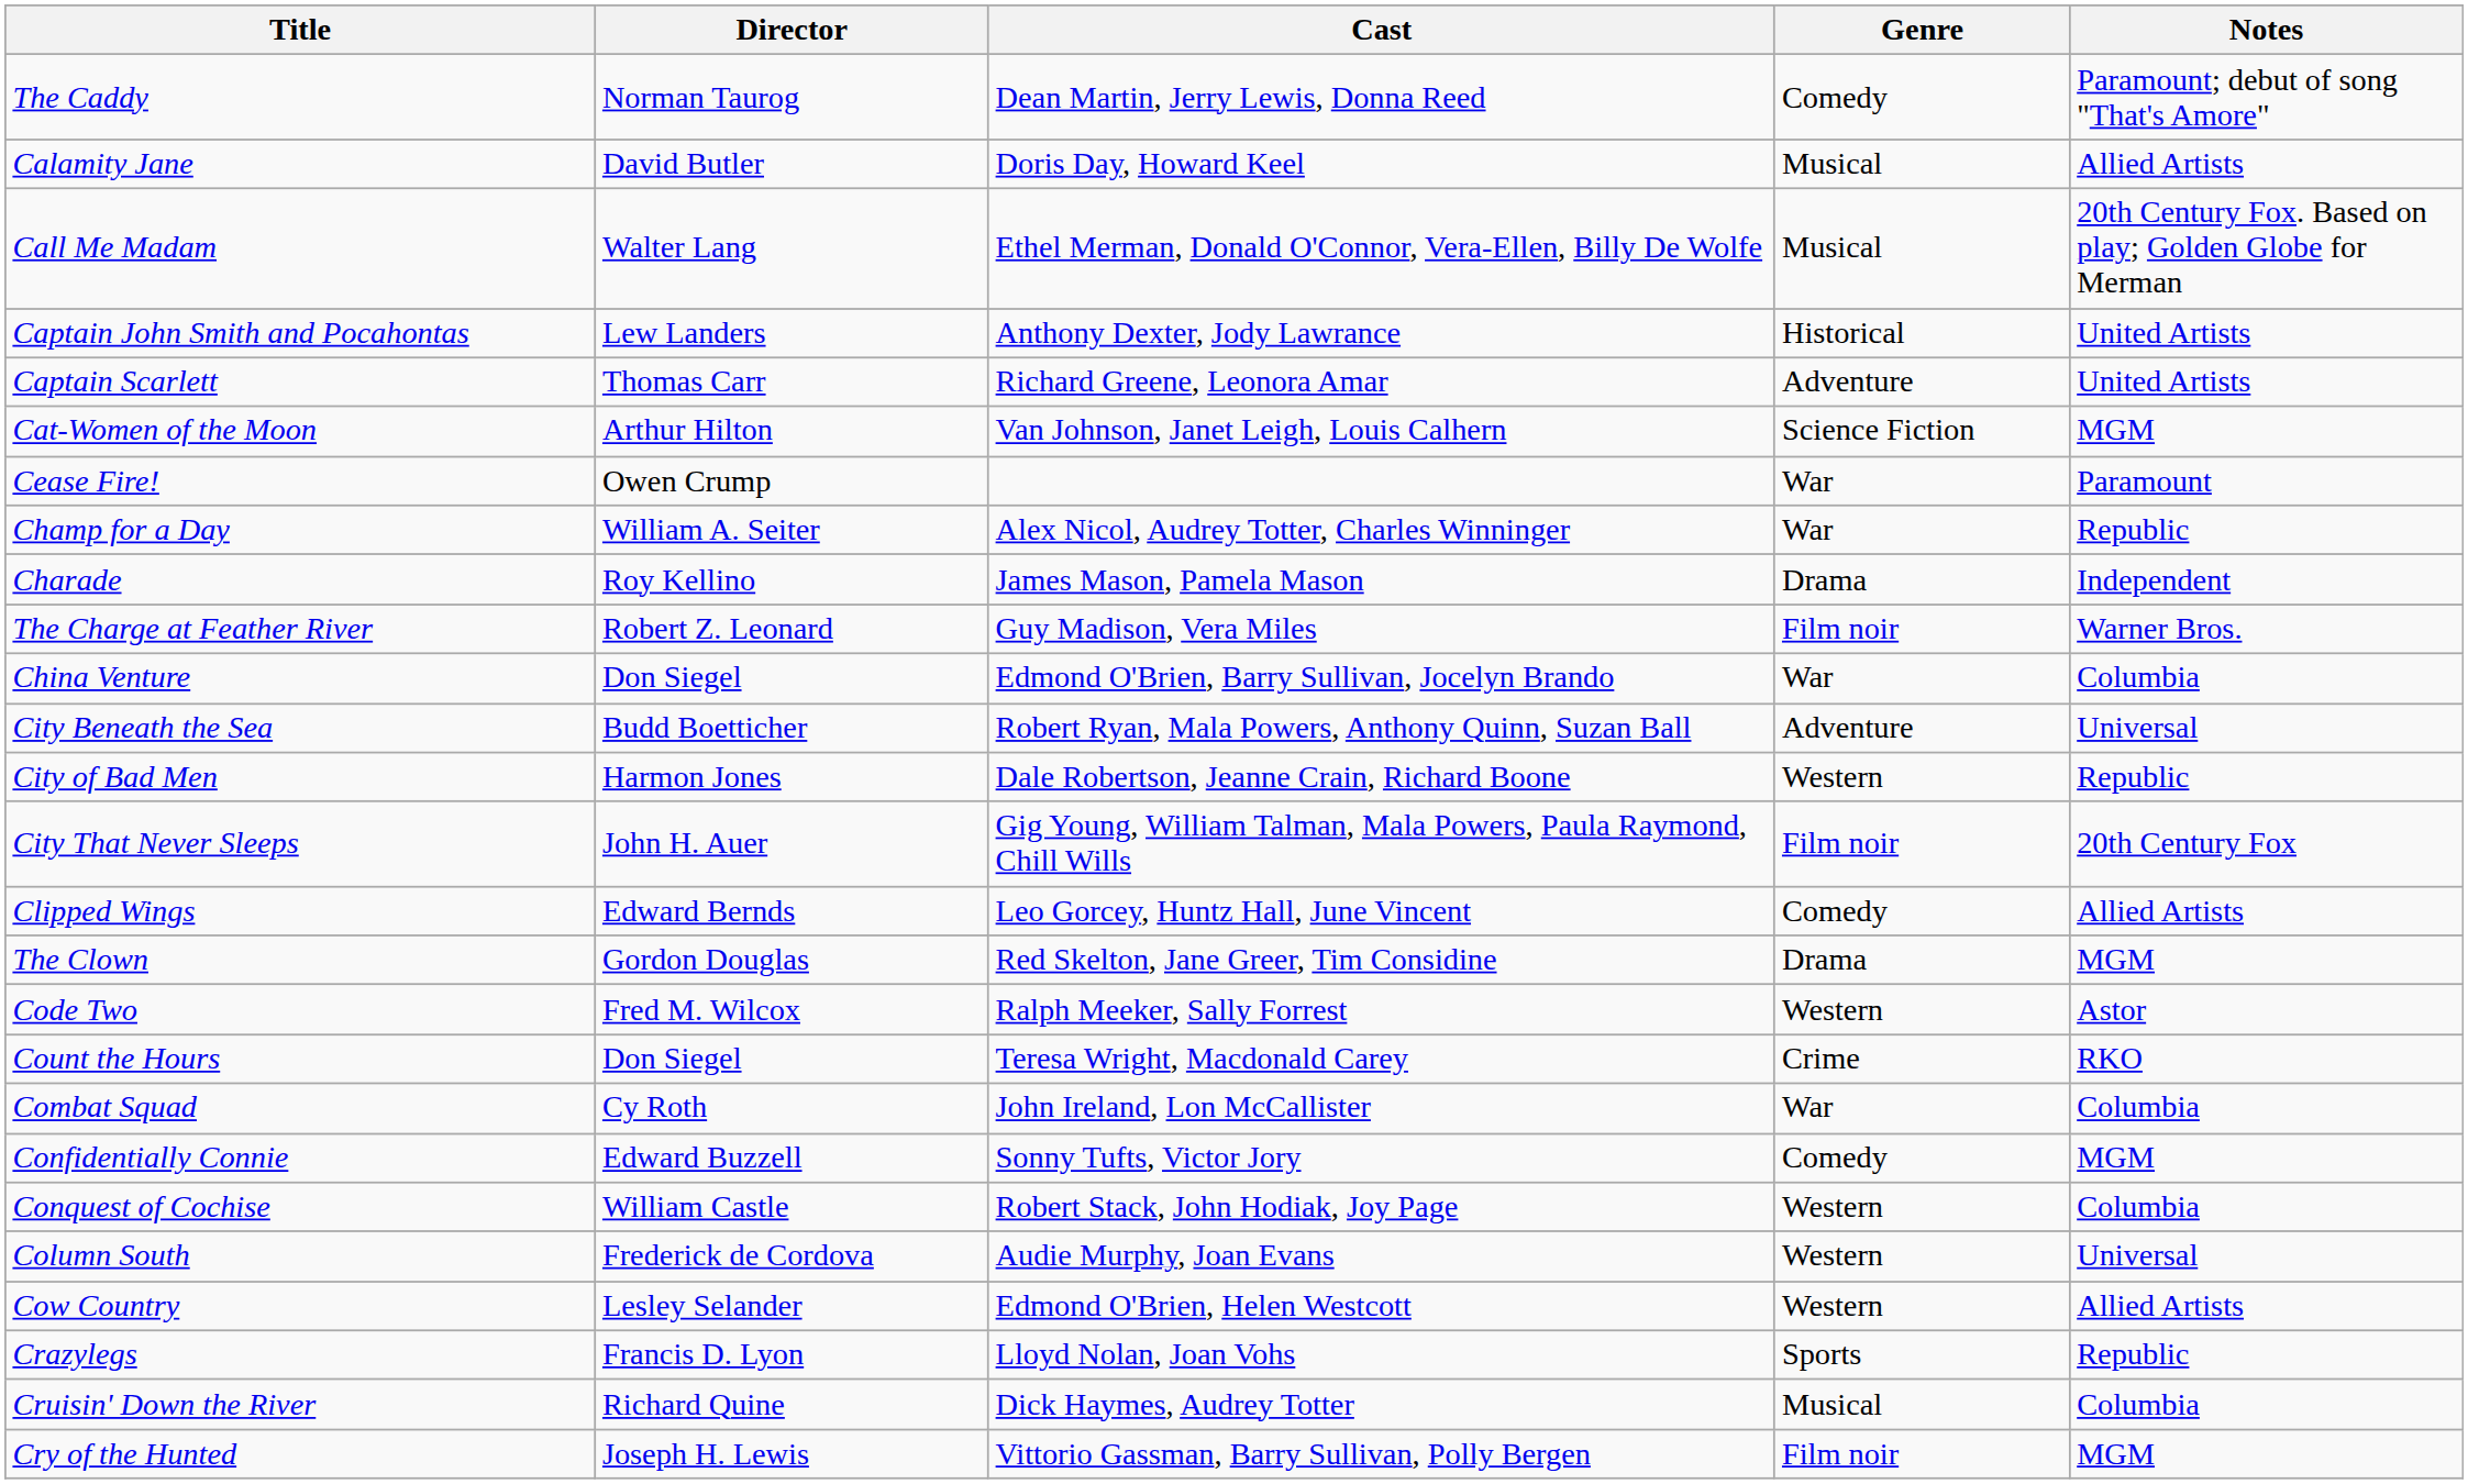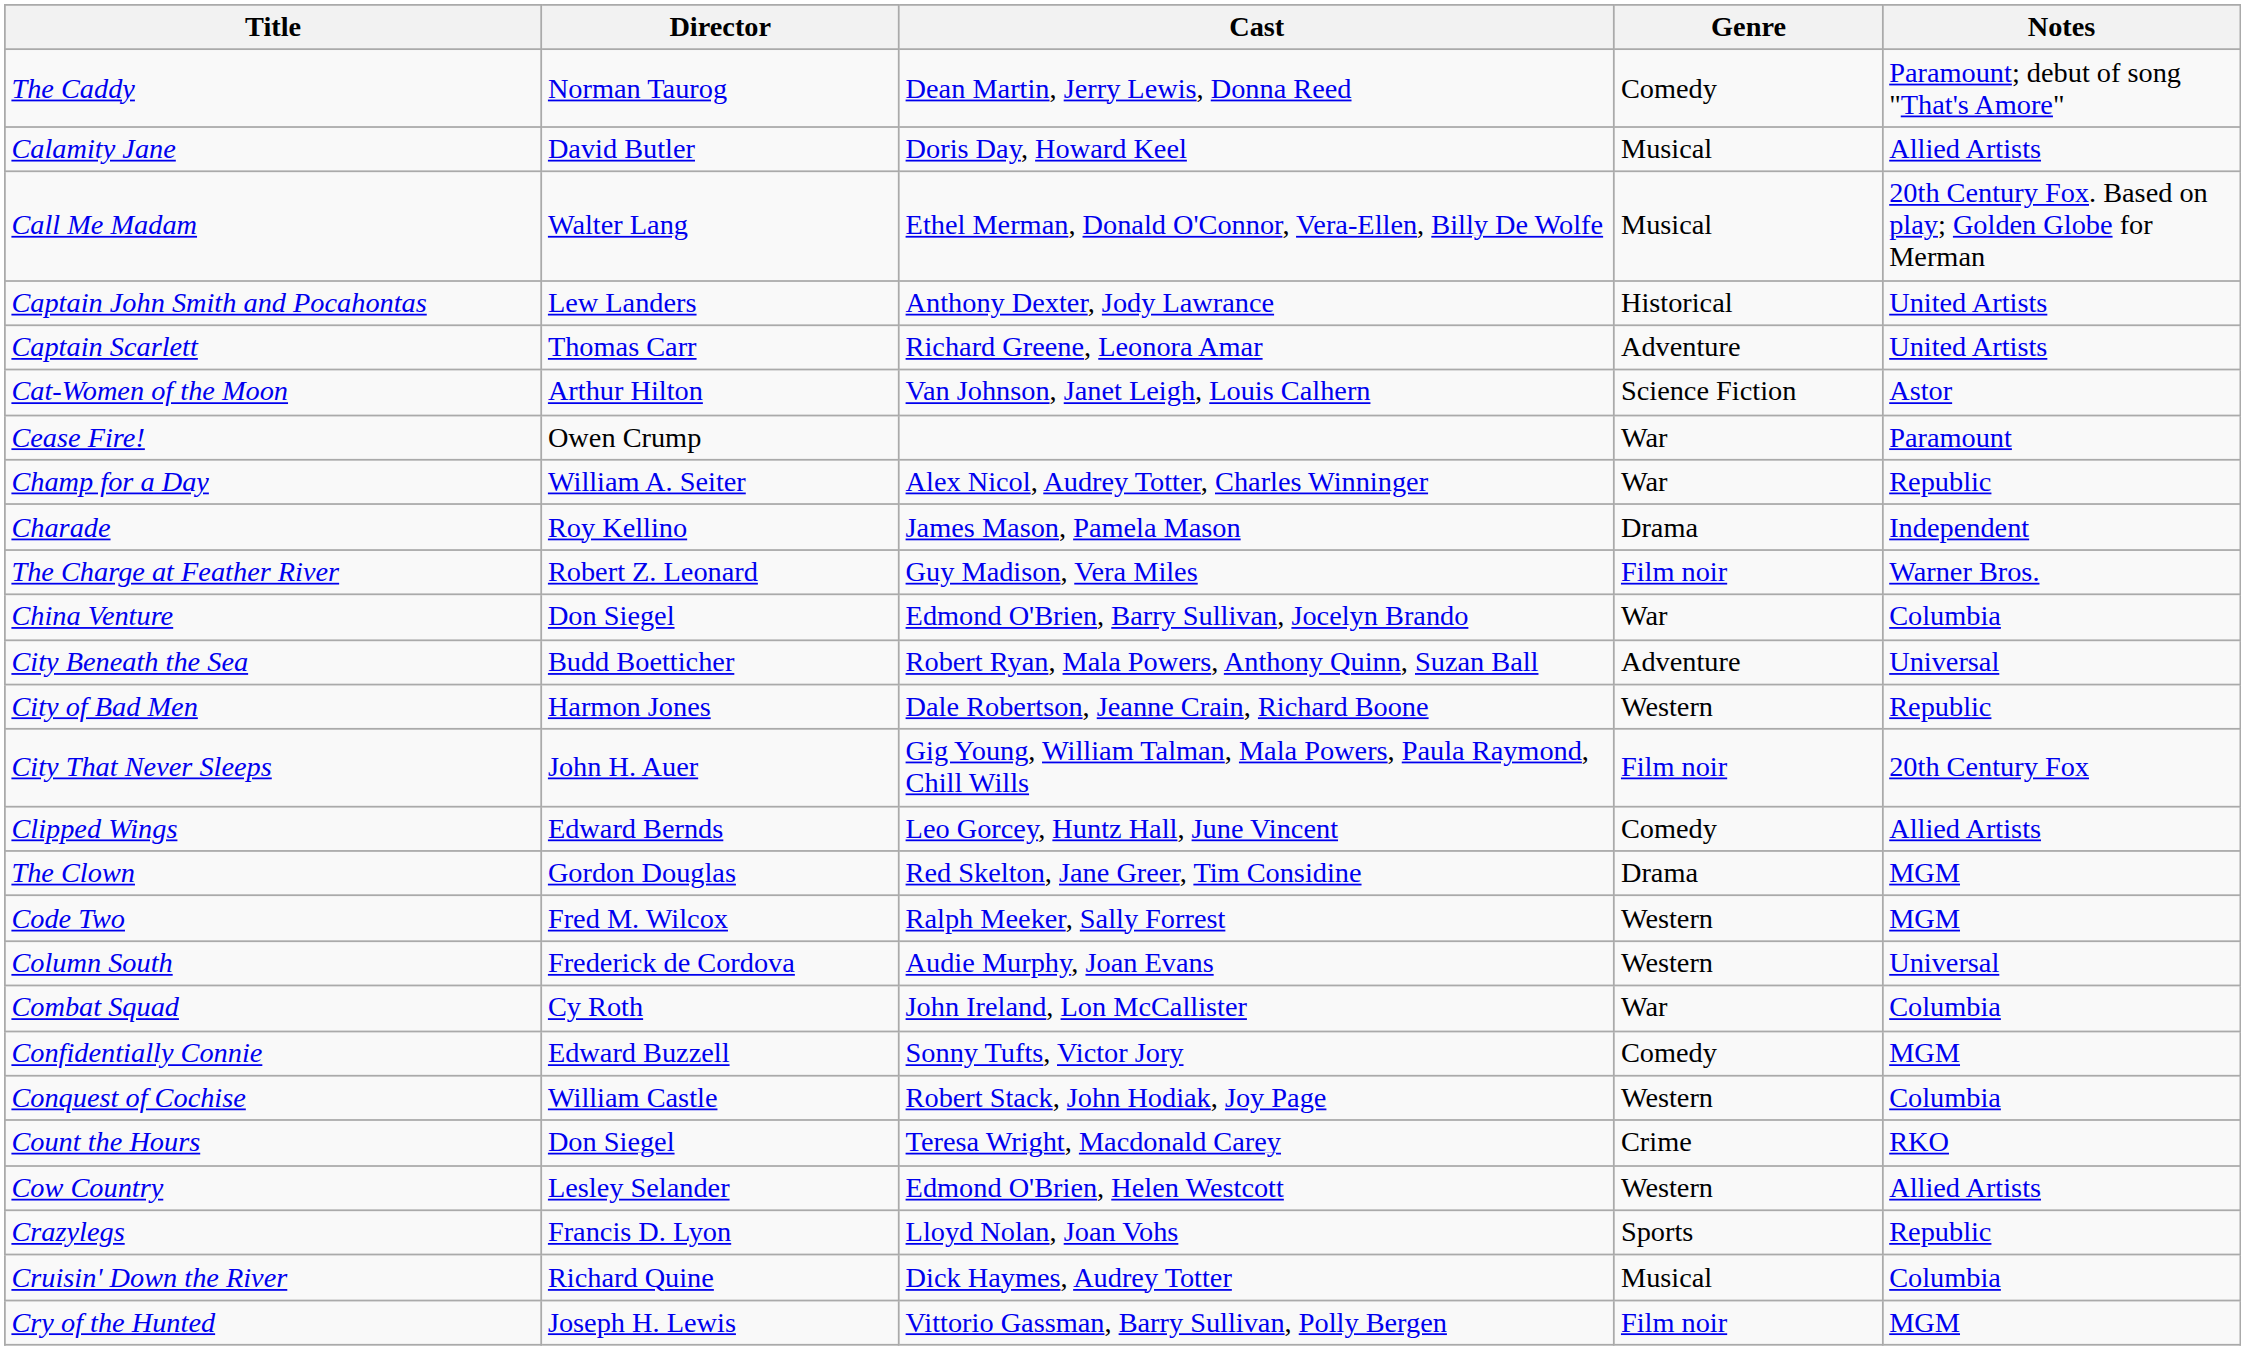Cat-Women of the Moon | Notes: MGM -> Astor
Code Two | Notes: Astor -> MGM
rows swapped: Column South <-> Count the Hours
